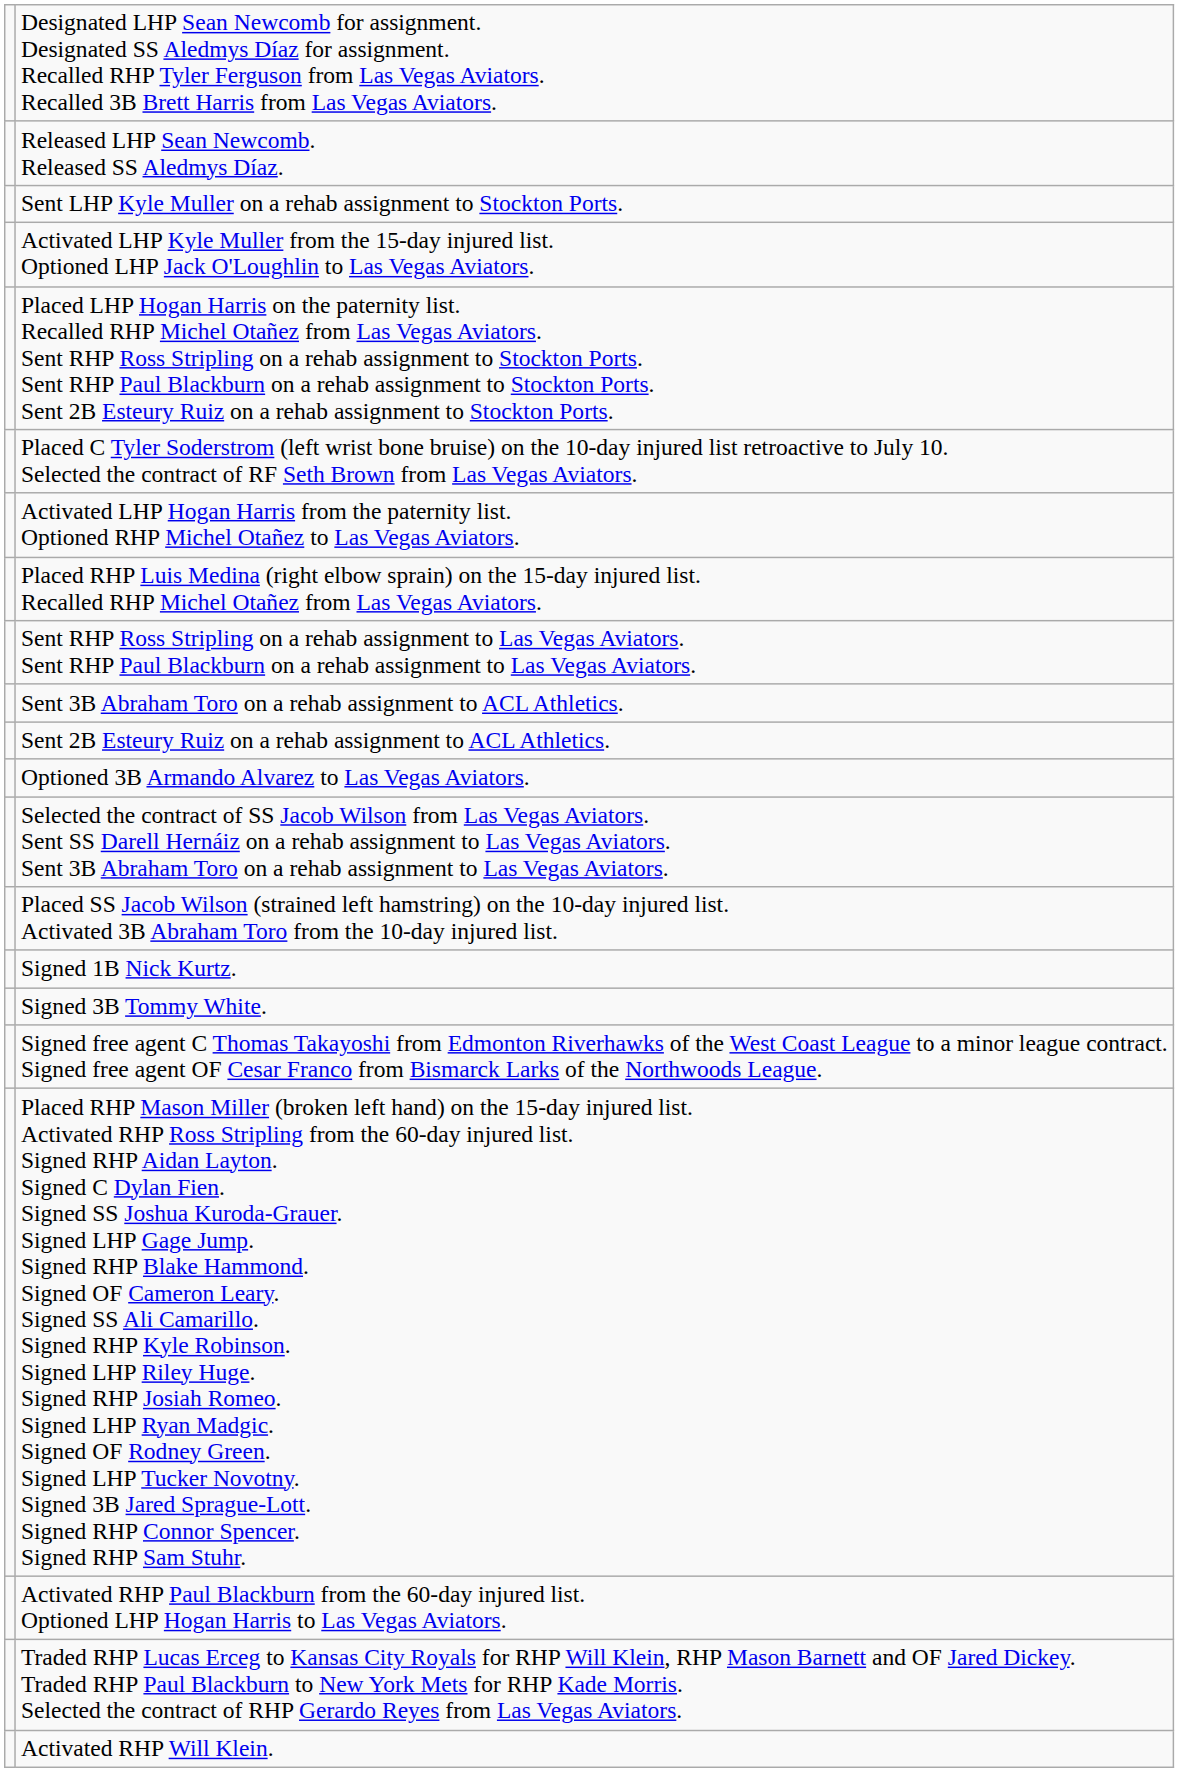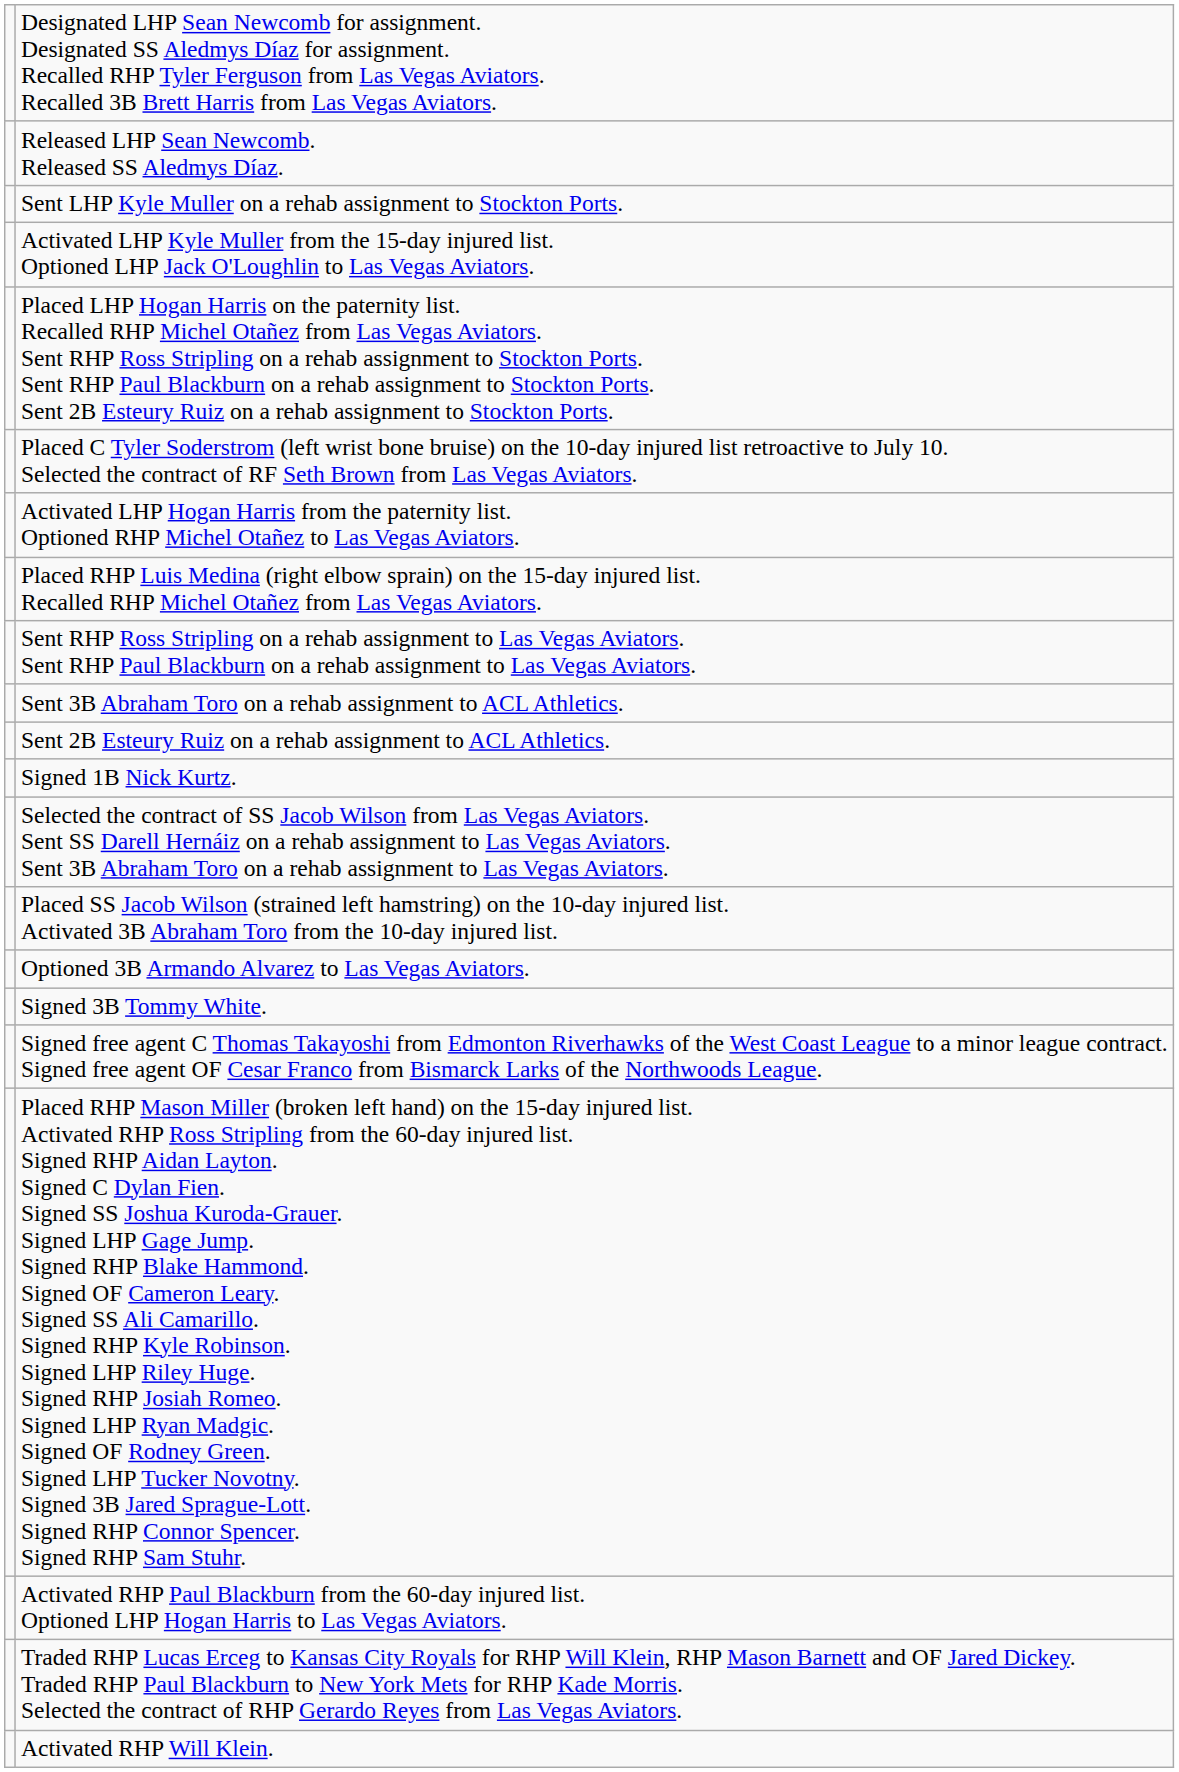rows swapped: Optioned 3B Armando Alvarez to Las Vegas Aviators. <-> Signed 1B Nick Kurtz.
